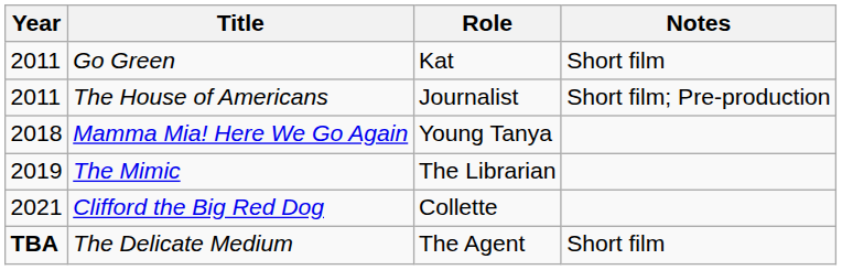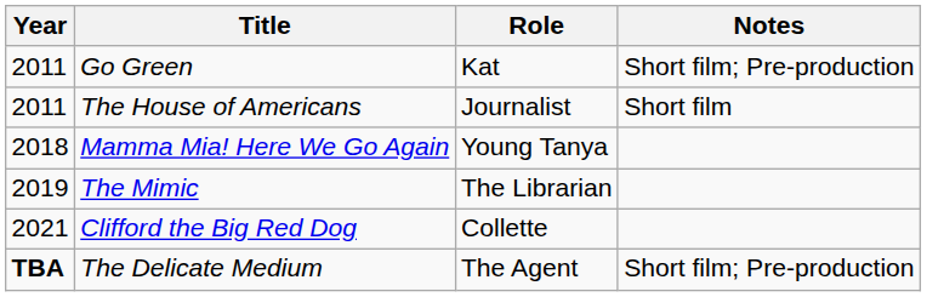Go Green | Notes: Short film -> Short film; Pre-production
The House of Americans | Notes: Short film; Pre-production -> Short film
The Delicate Medium | Notes: Short film -> Short film; Pre-production
